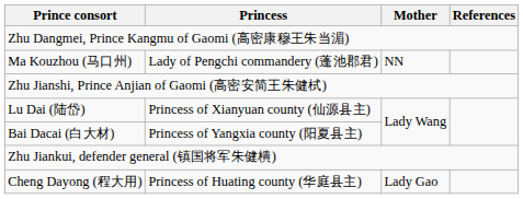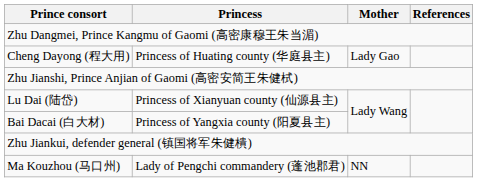rows swapped: Cheng Dayong (程大用) <-> Ma Kouzhou (马口州)
